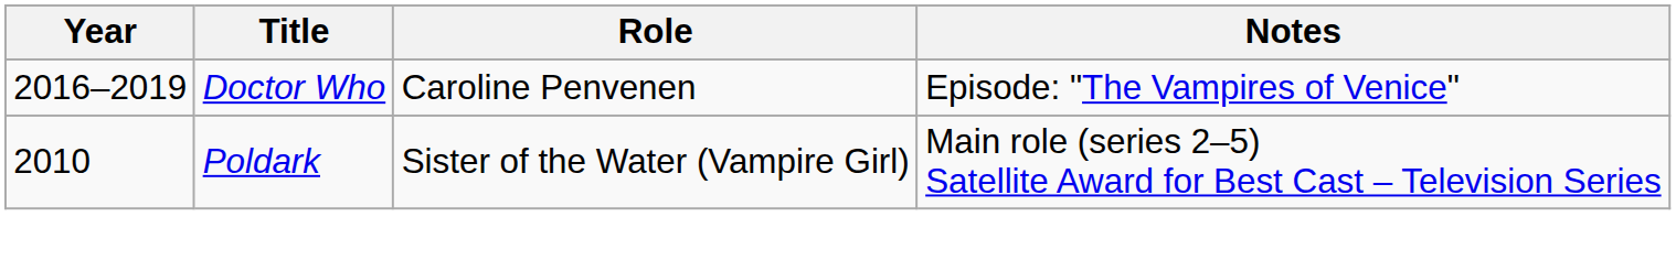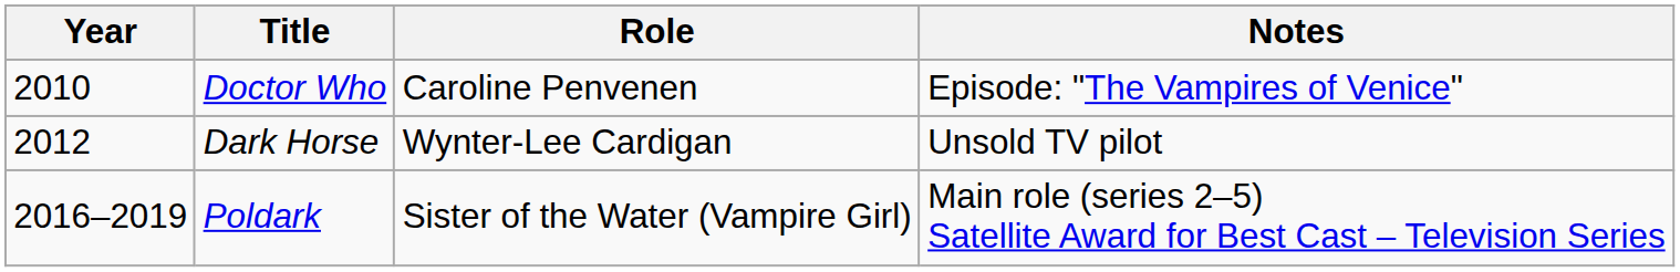Doctor Who | Year: 2016–2019 -> 2010
+ row: 2012 | Dark Horse | Wynter-Lee Cardigan | Unsold TV pilot
Poldark | Year: 2010 -> 2016–2019
